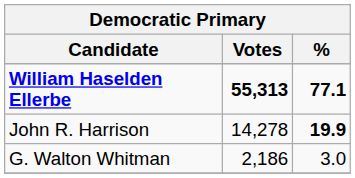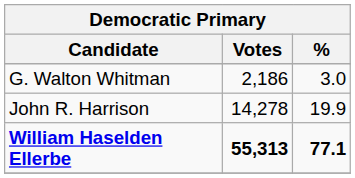rows swapped: William Haselden Ellerbe <-> G. Walton Whitman
John R. Harrison | %: bold -> normal
